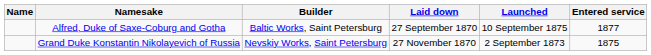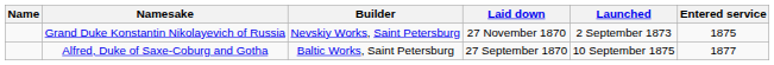rows swapped: Grand Duke Konstantin Nikolayevich of Russia <-> Alfred, Duke of Saxe-Coburg and Gotha
